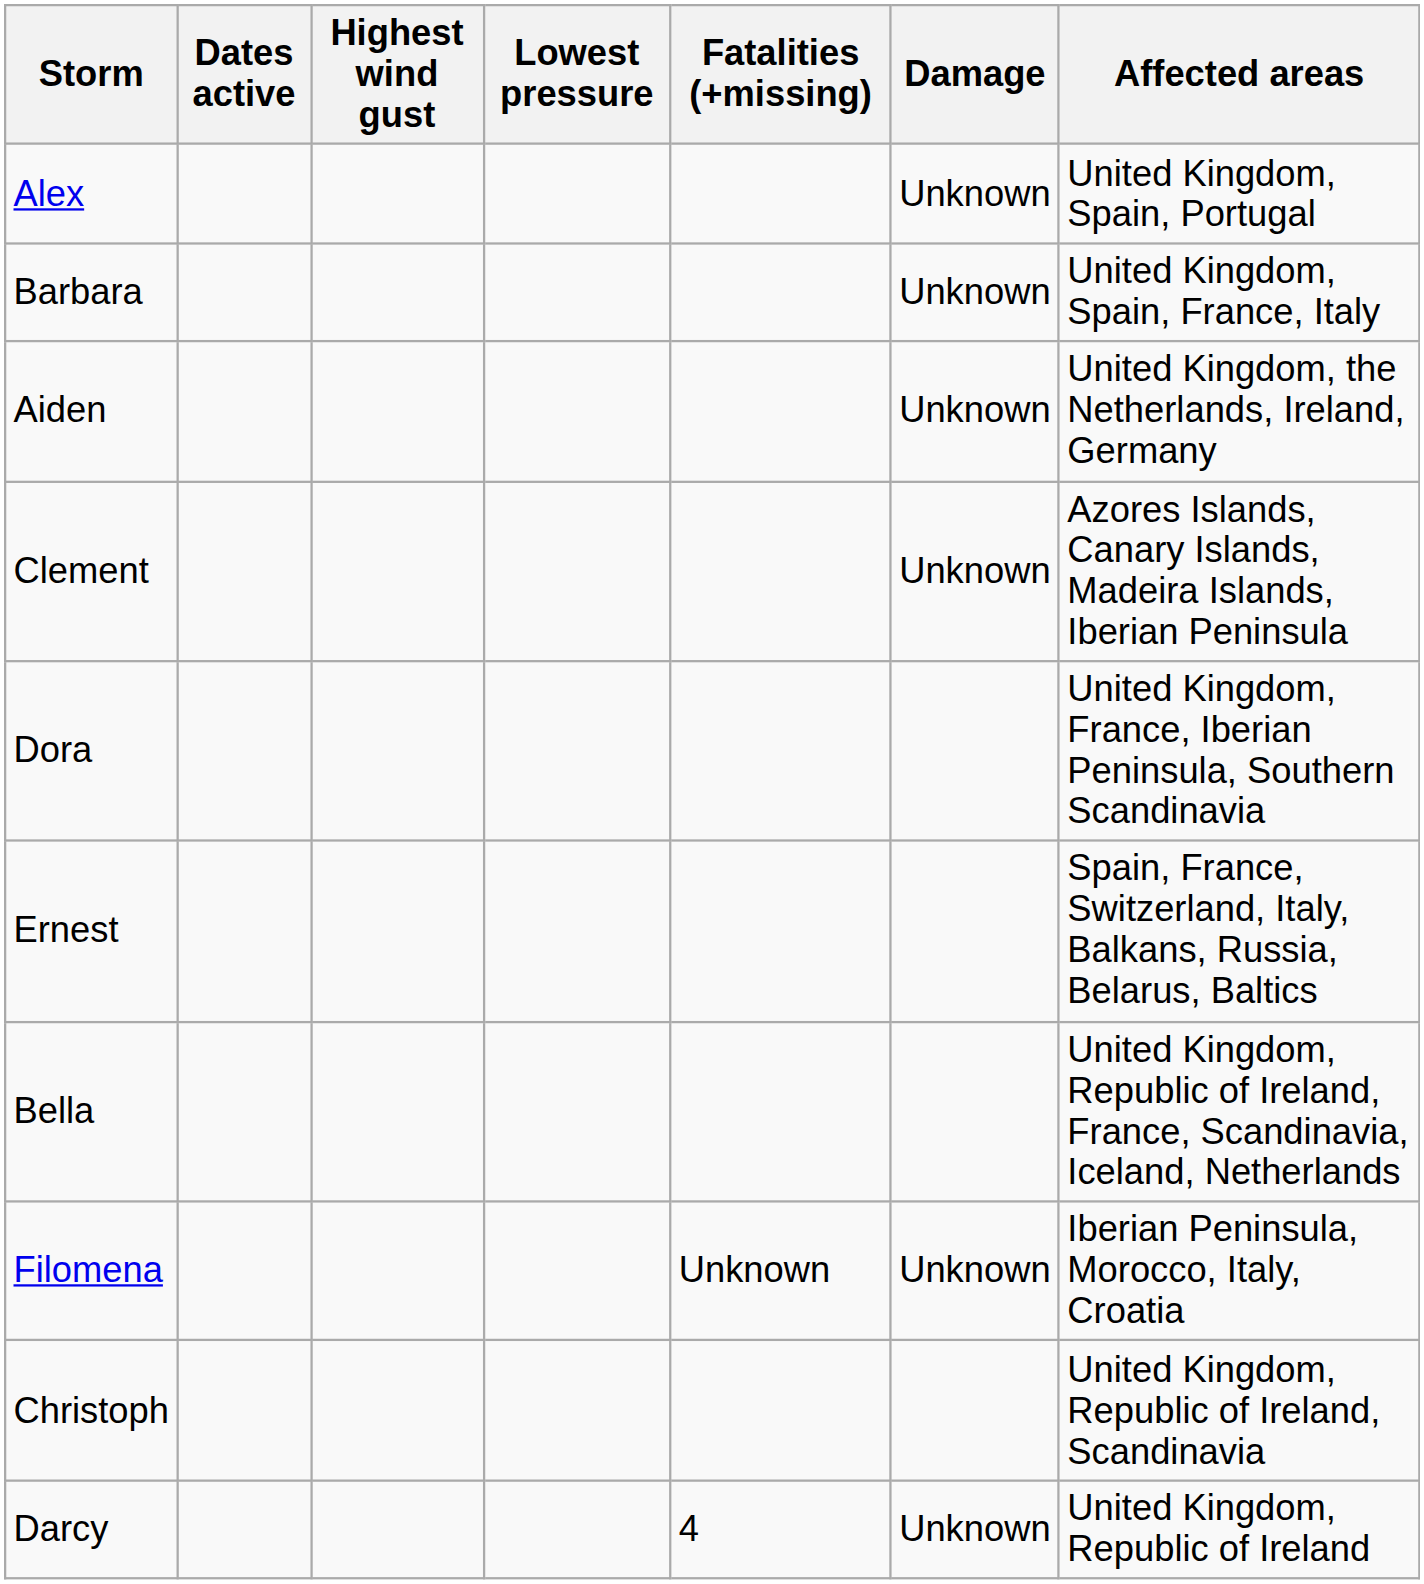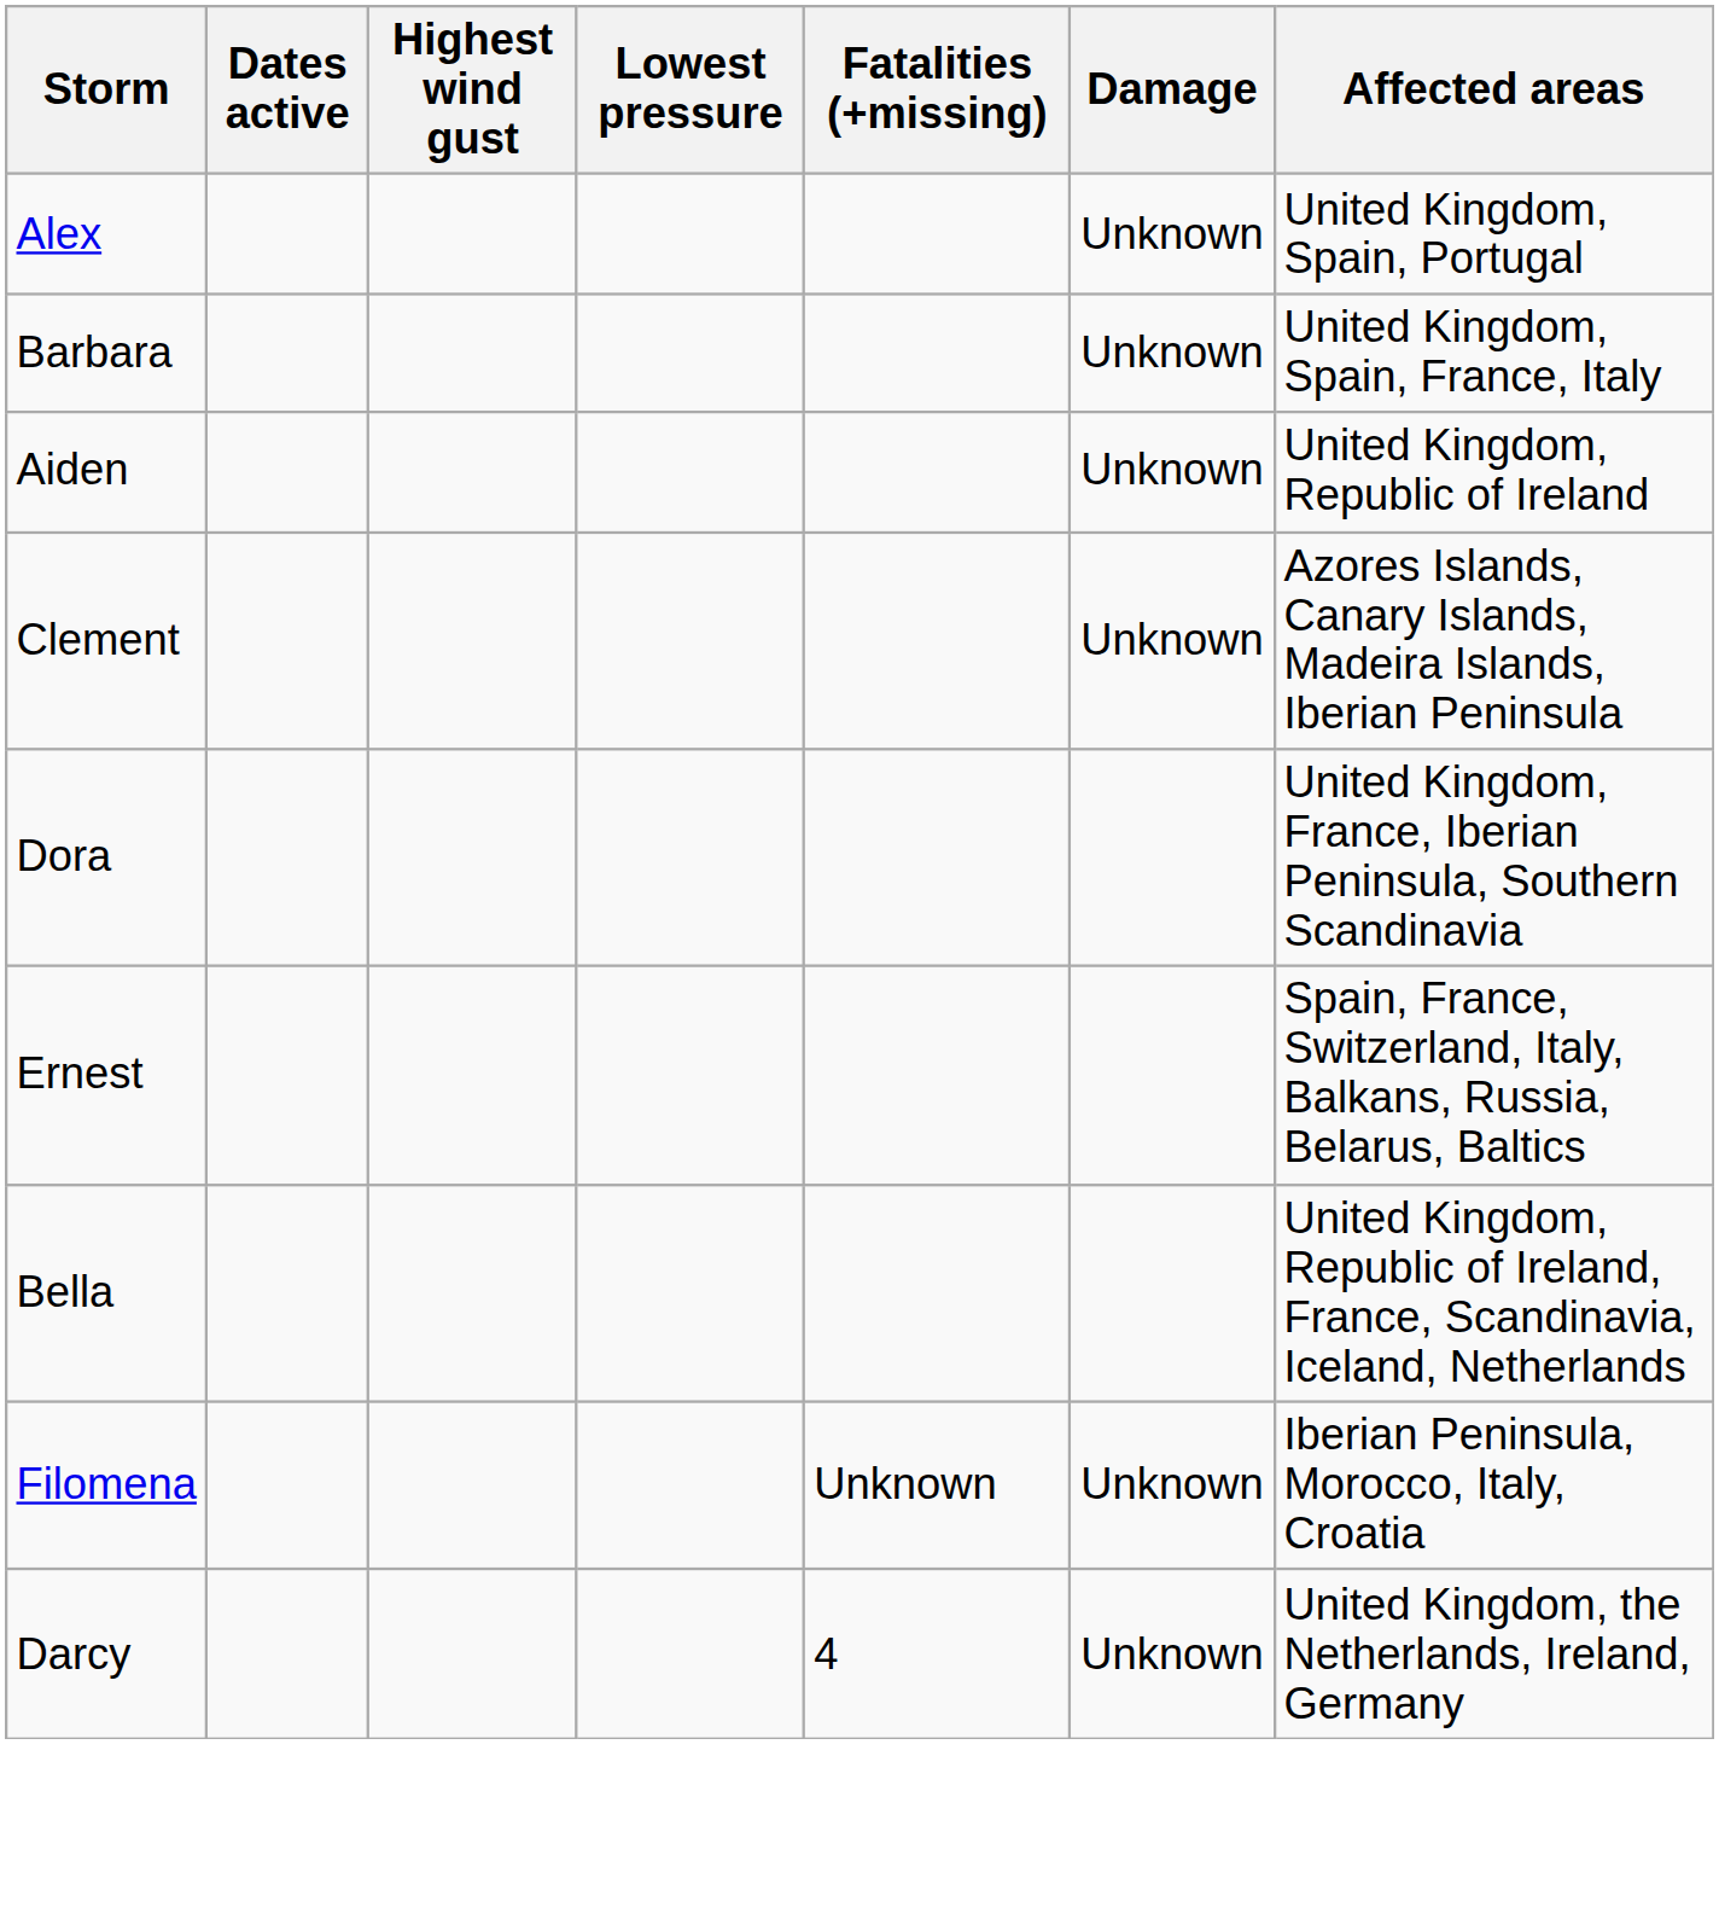Aiden | Affected areas: United Kingdom, the Netherlands, Ireland, Germany -> United Kingdom, Republic of Ireland
- row: Christoph | United Kingdom, Republic of Ireland, Scandinavia
Darcy | Affected areas: United Kingdom, Republic of Ireland -> United Kingdom, the Netherlands, Ireland, Germany
